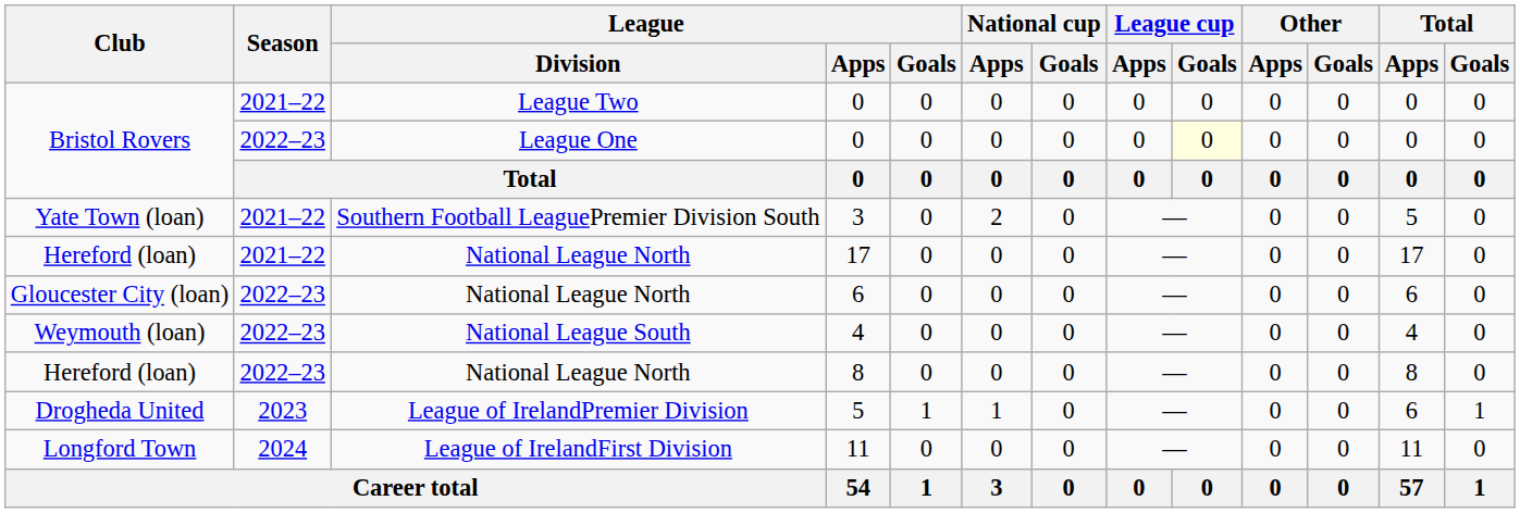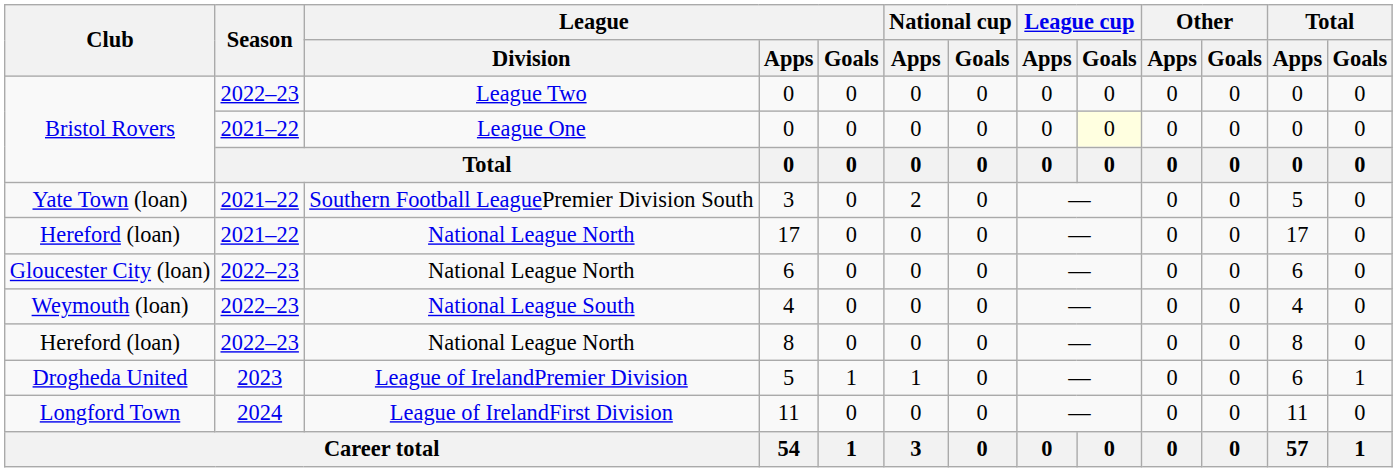League Two / 0 | Season: 2021–22 -> 2022–23
League One / 0 | Season: 2022–23 -> 2021–22
